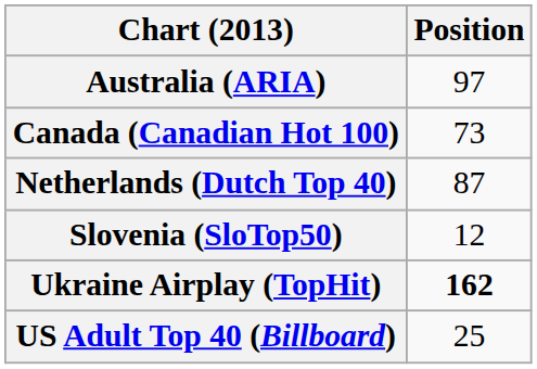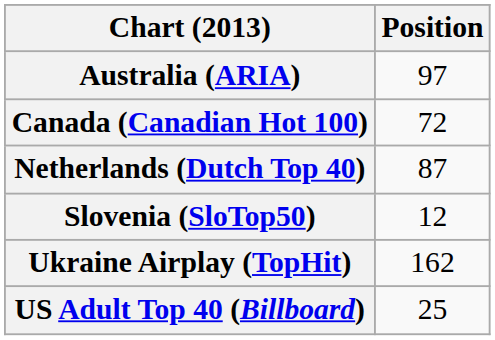Canada (Canadian Hot 100) | Position: 73 -> 72
Ukraine Airplay (TopHit) | Position: bold -> normal
